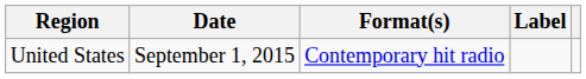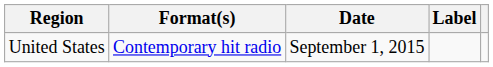columns swapped: Date <-> Format(s)
